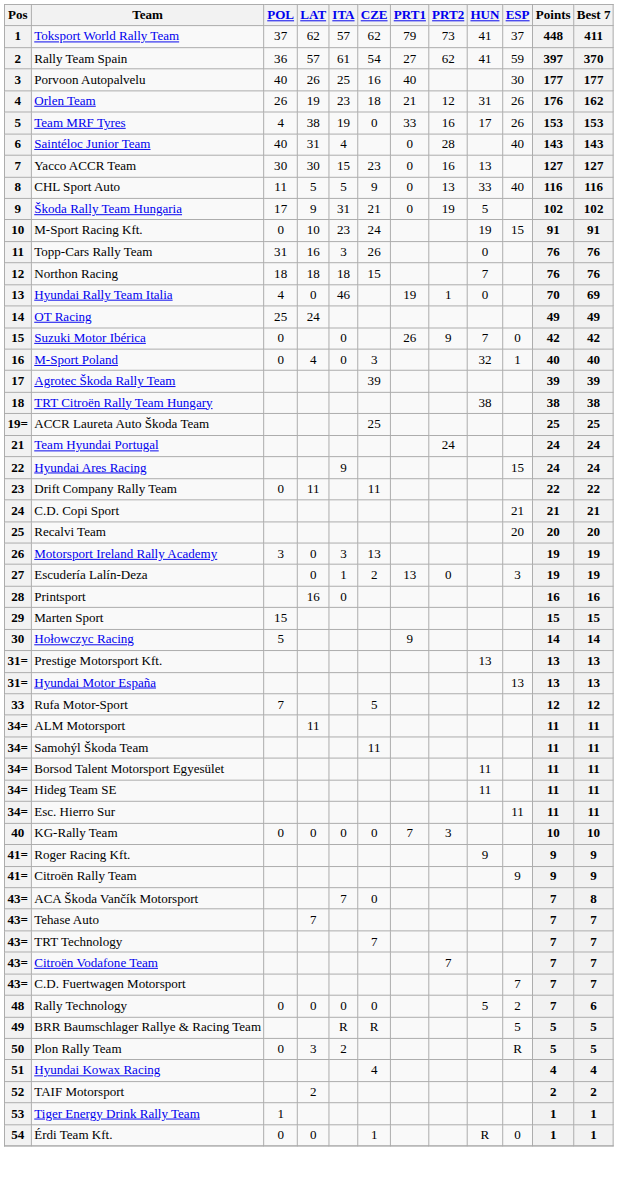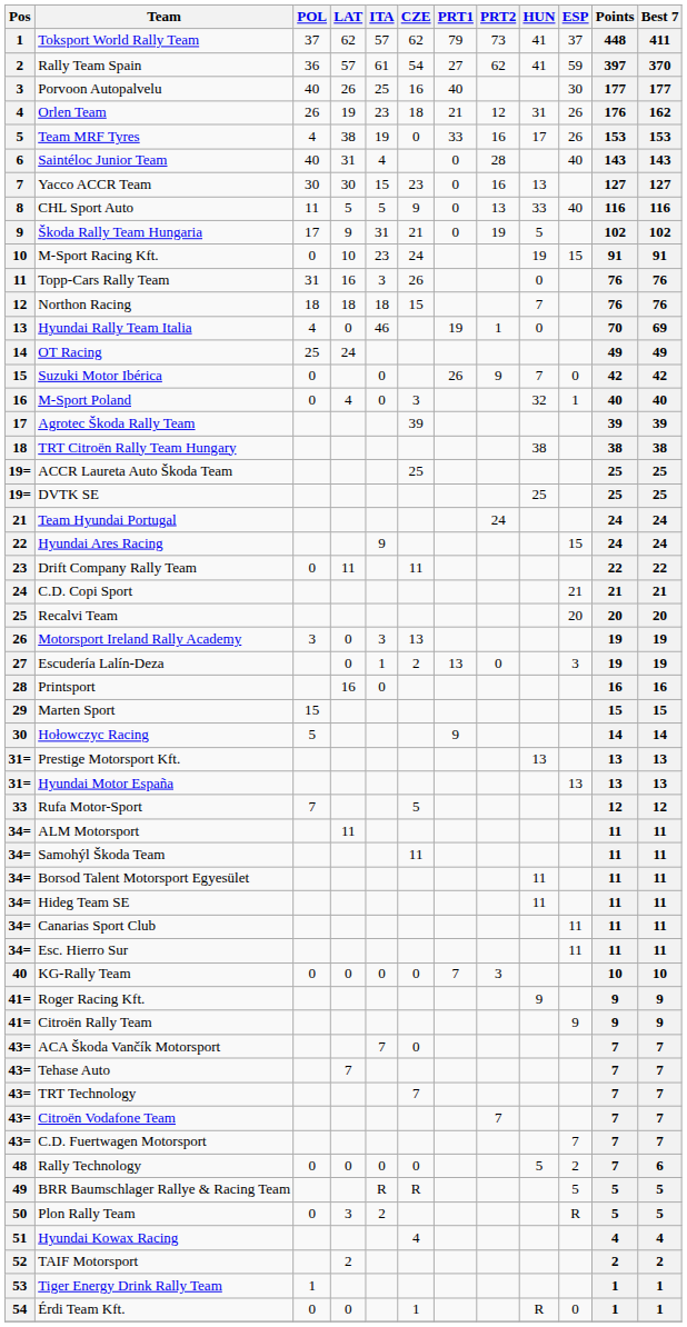+ row: 19= | DVTK SE | 25 | 25 | 25
+ row: 34= | Canarias Sport Club | 11 | 11 | 11
ACA Škoda Vančík Motorsport | Best 7: 8 -> 7
